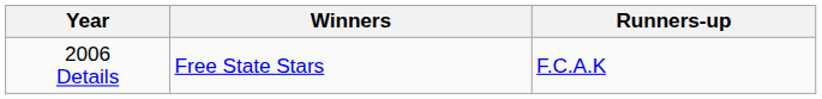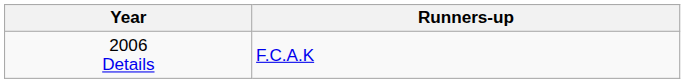- column: Winners | Free State Stars
